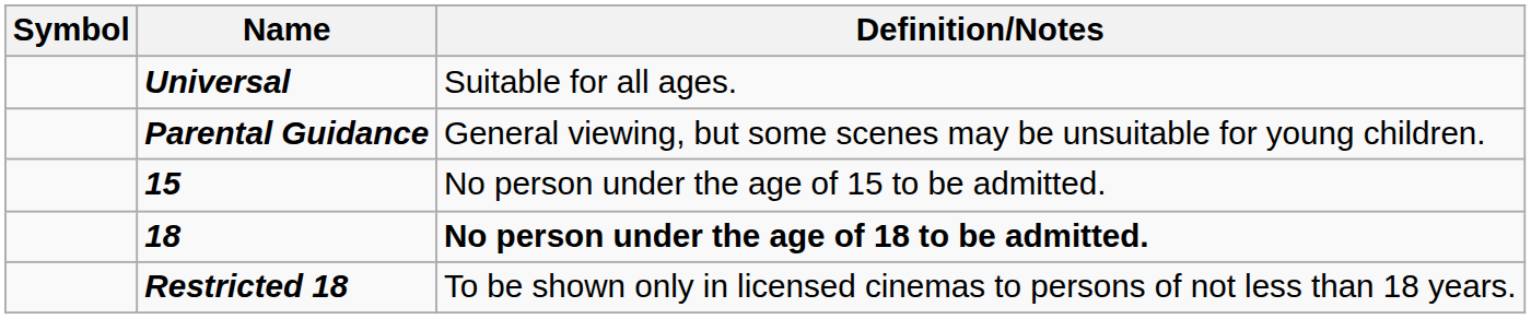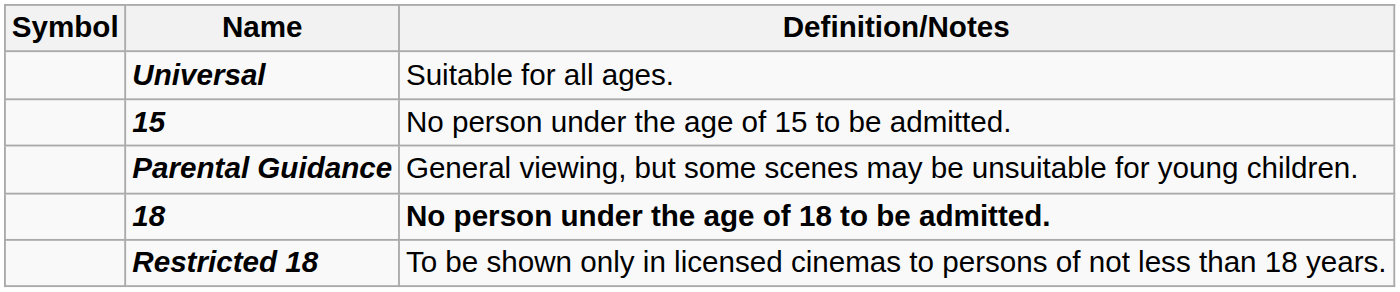rows swapped: Parental Guidance <-> 15
